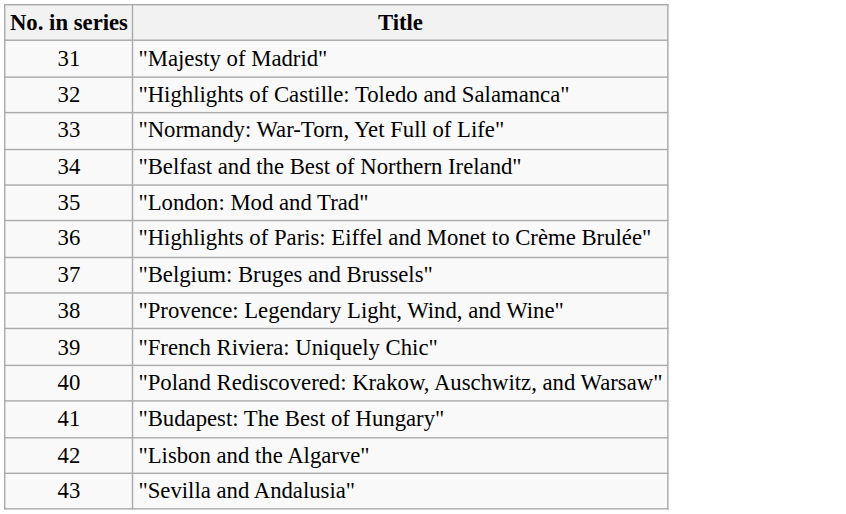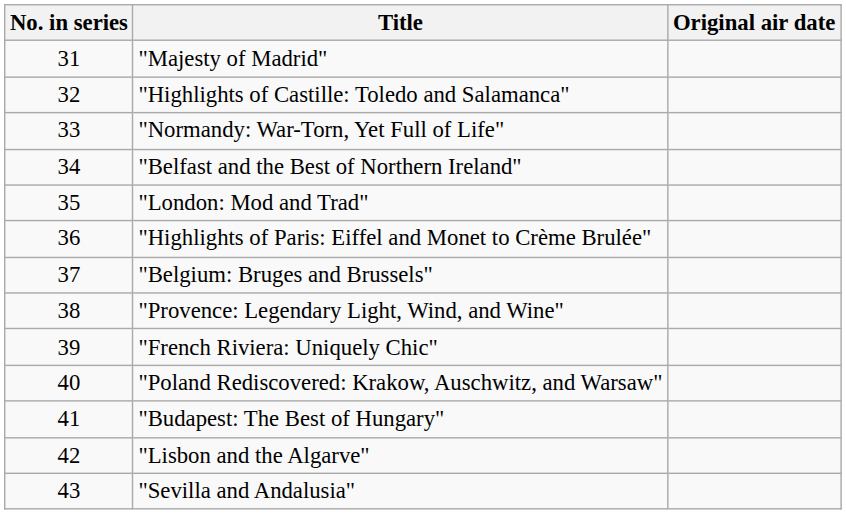+ column: Original air date
